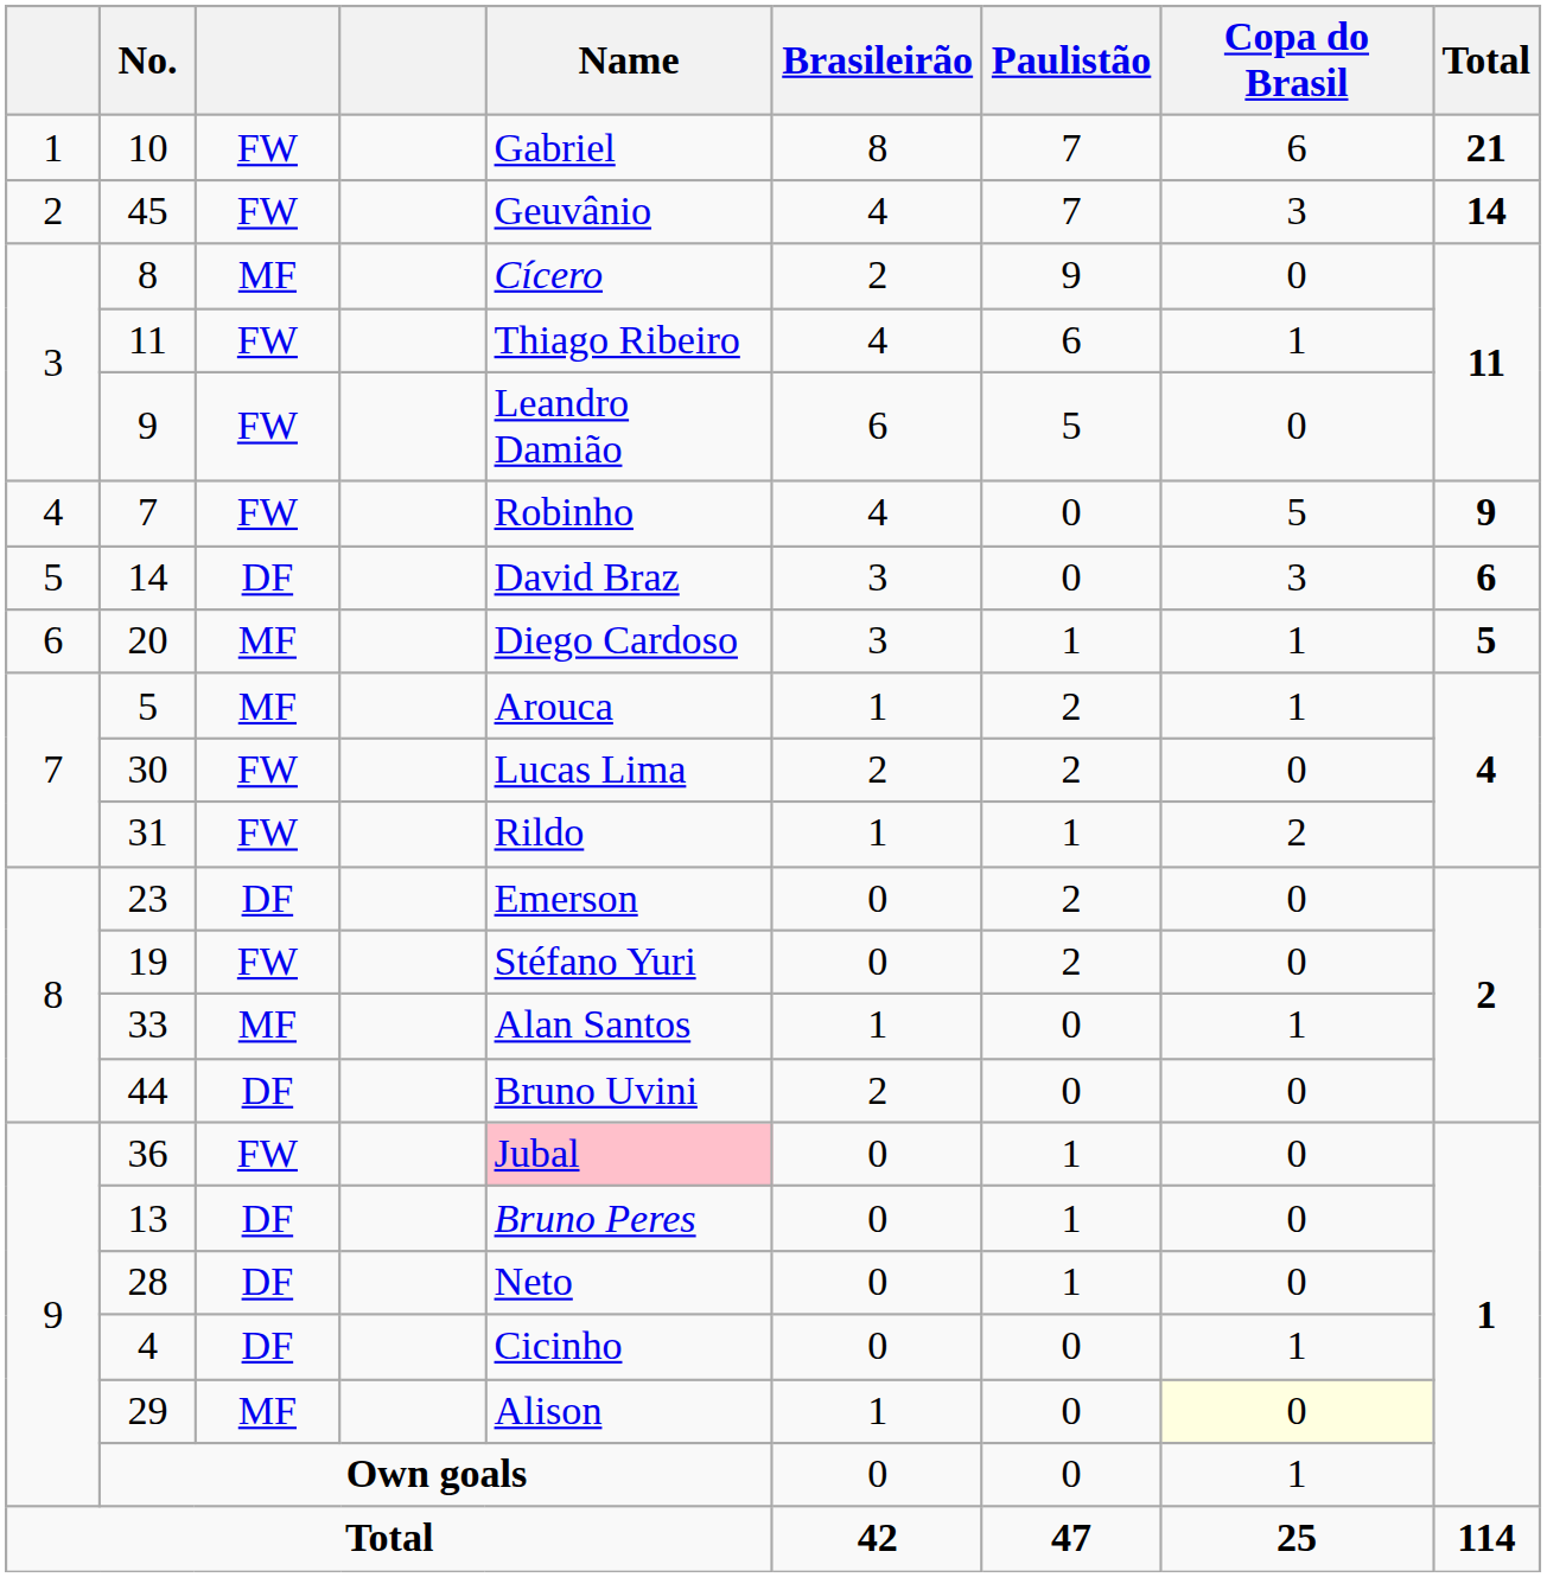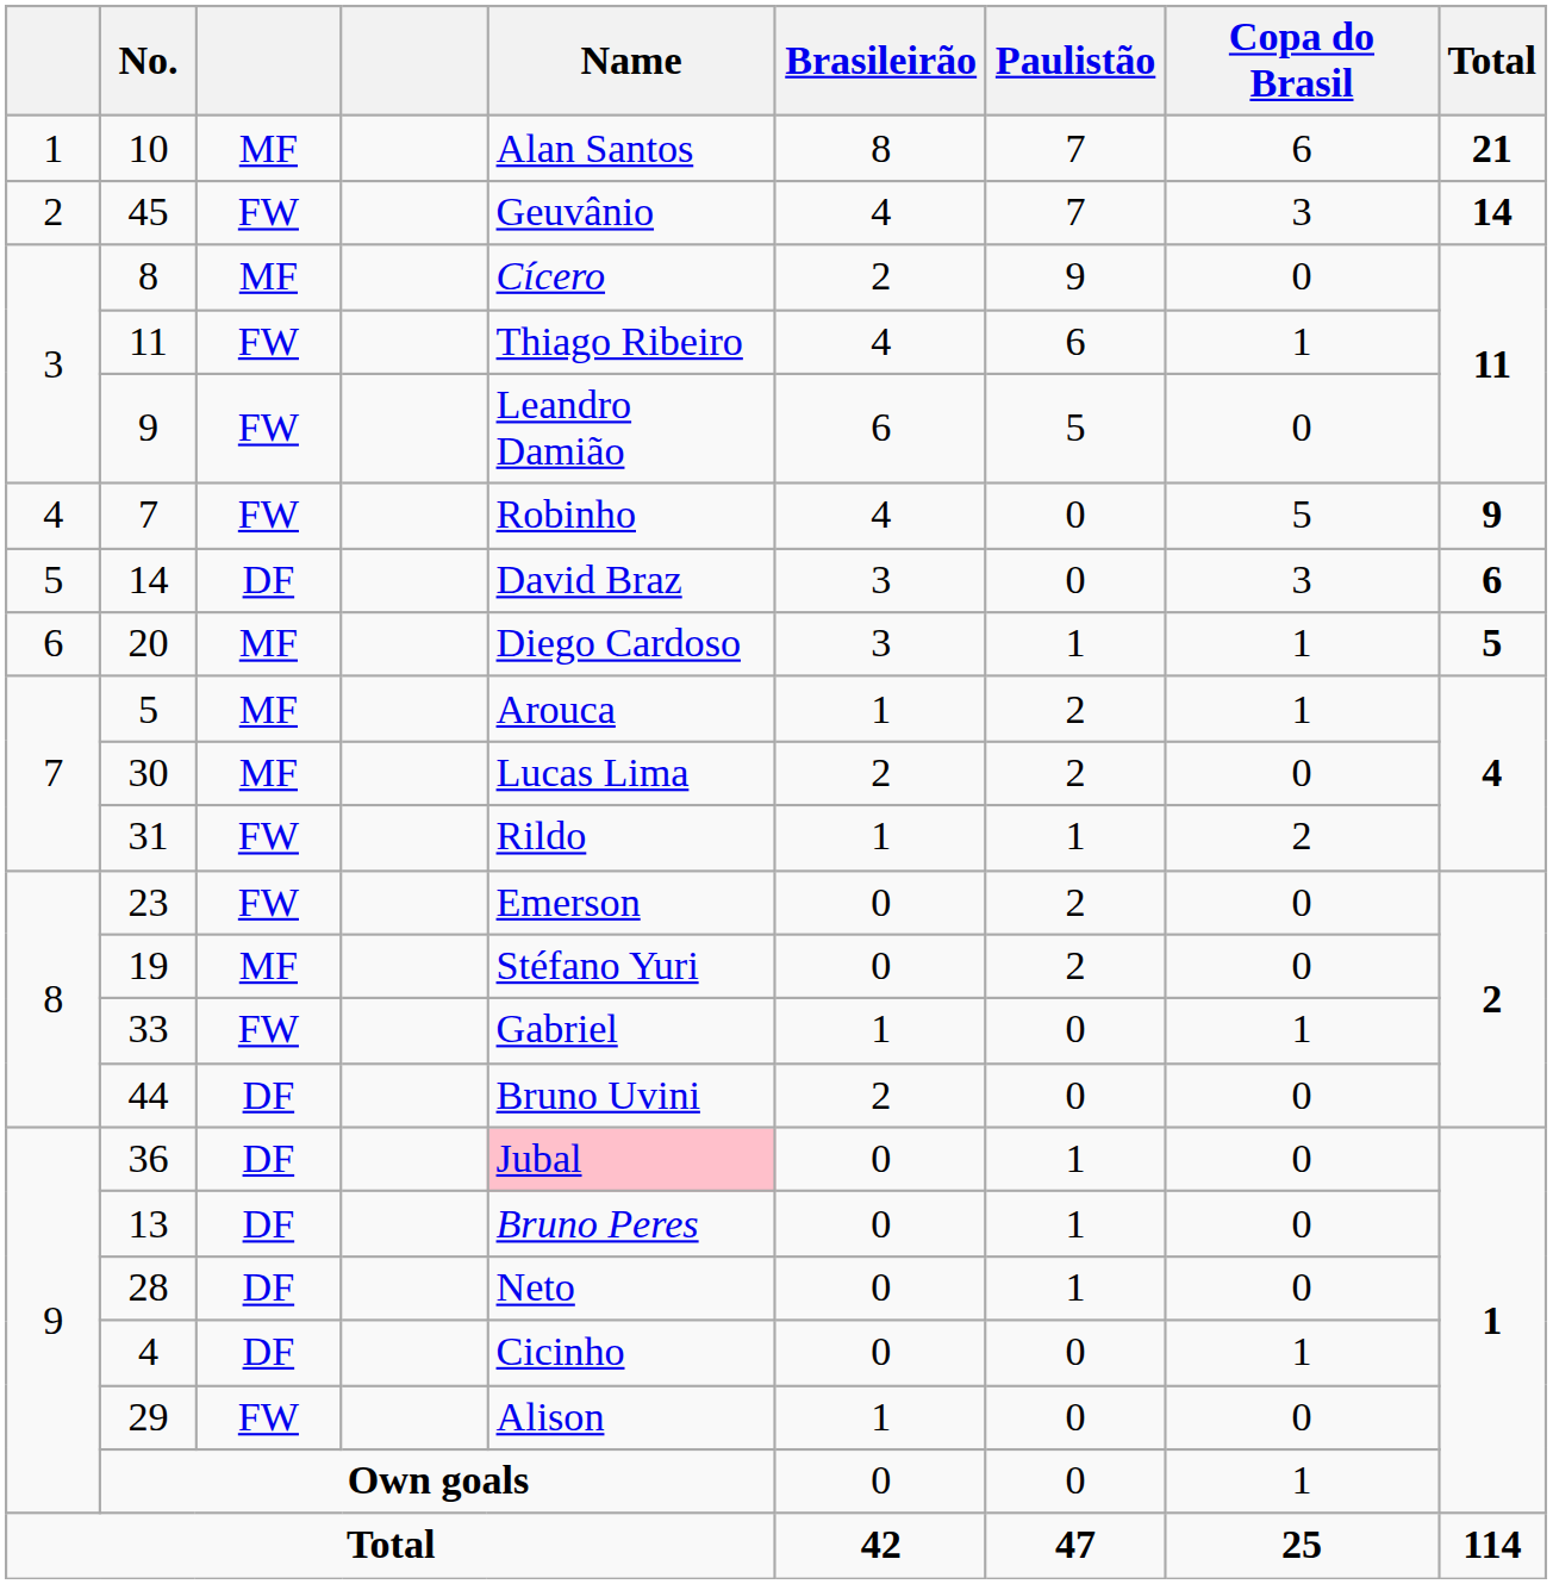10 | column 3: FW -> MF
10 | Name: Gabriel -> Alan Santos
30 | column 3: FW -> MF
23 | column 3: DF -> FW
19 | column 3: FW -> MF
33 | column 3: MF -> FW
33 | Name: Alan Santos -> Gabriel
36 | column 3: FW -> DF
29 | column 3: MF -> FW
29 | Copa do Brasil: lightyellow background -> no background
